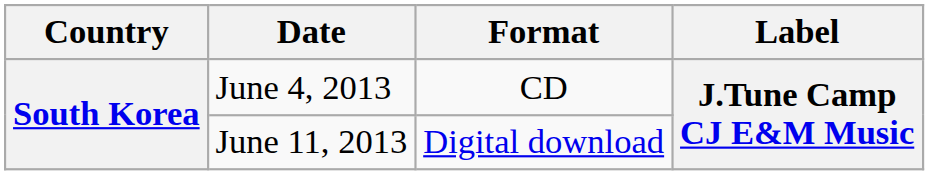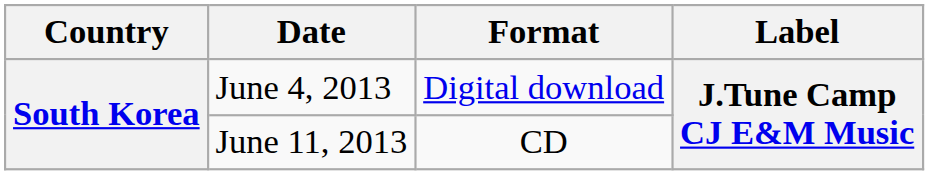June 4, 2013 | Format: CD -> Digital download
June 11, 2013 | Format: Digital download -> CD
